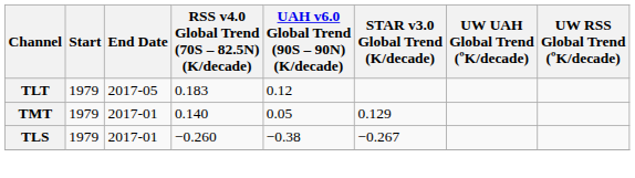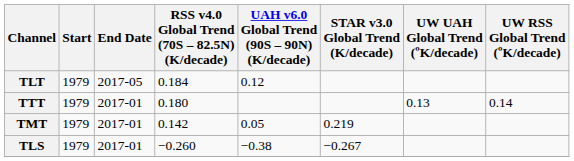TLT | RSS v4.0 Global Trend (70S – 82.5N) (K/decade): 0.183 -> 0.184
+ row: TTT | 1979 | 2017-01 | 0.180 | 0.13 | 0.14
TMT | RSS v4.0 Global Trend (70S – 82.5N) (K/decade): 0.140 -> 0.142
TMT | STAR v3.0 Global Trend (K/decade): 0.129 -> 0.219
